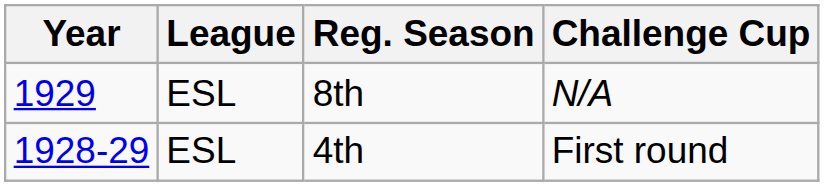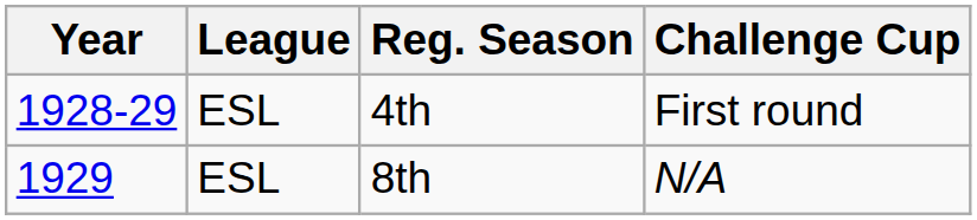rows swapped: 4th <-> 8th
